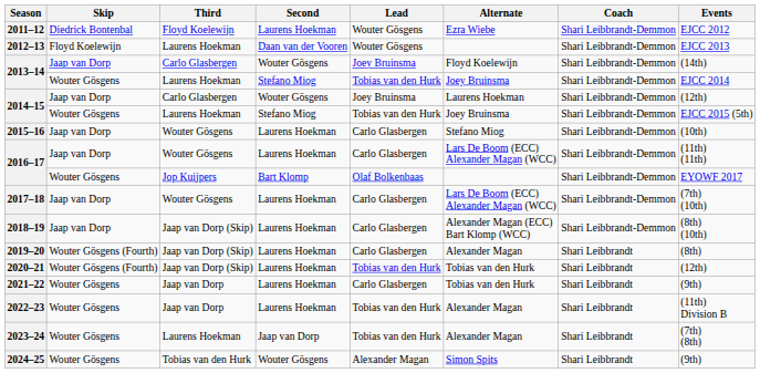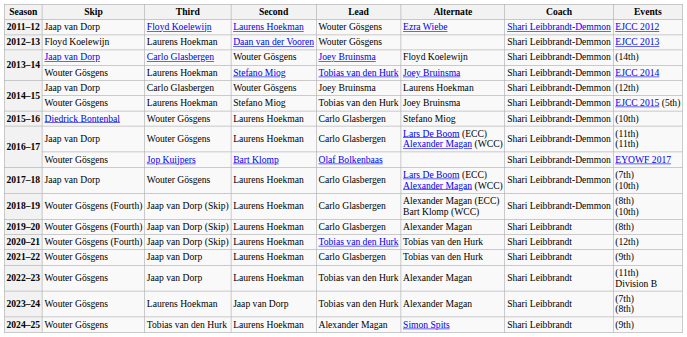2011–12 | Skip: Diedrick Bontenbal -> Jaap van Dorp
2015–16 | Skip: Jaap van Dorp -> Diedrick Bontenbal
2018–19 | Skip: Jaap van Dorp -> Wouter Gösgens (Fourth)
2024–25 | Second: Wouter Gösgens -> Laurens Hoekman
